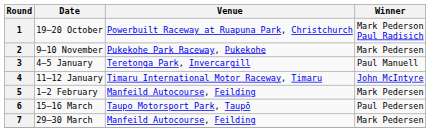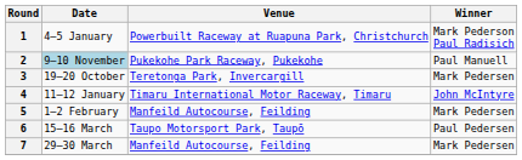1 | Date: 19–20 October -> 4–5 January
2 | Date: no background -> lightblue background
2 | Winner: Mark Pedersen -> Paul Manuell
3 | Date: 4–5 January -> 19–20 October
3 | Winner: Paul Manuell -> Mark Pedersen
